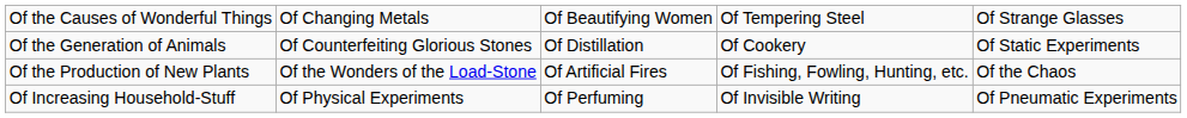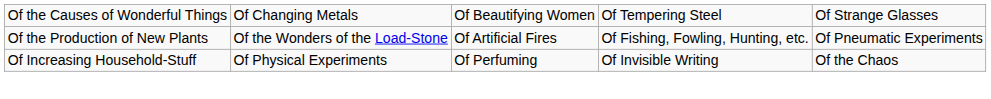- row: Of the Generation of Animals | Of Counterfeiting Glorious Stones | Of Distillation | Of Cookery | Of Static Experiments
Of the Production of New Plants | column 5: Of the Chaos -> Of Pneumatic Experiments
Of Increasing Household-Stuff | column 5: Of Pneumatic Experiments -> Of the Chaos
